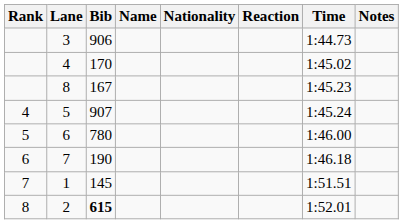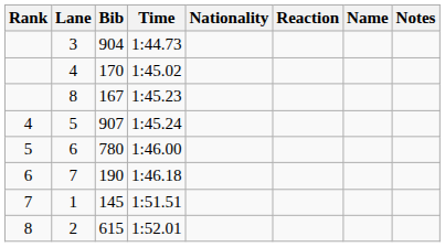columns swapped: Name <-> Time
3 | Bib: 906 -> 904
2 | Bib: bold -> normal
